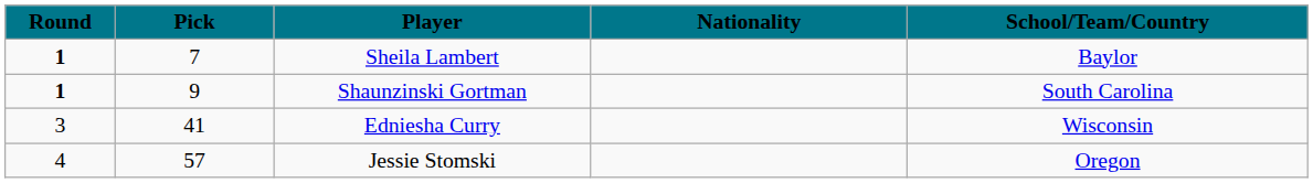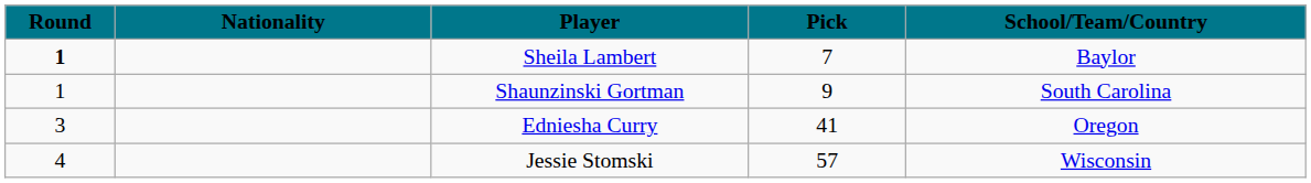columns swapped: Pick <-> Nationality
Shaunzinski Gortman | Round: bold -> normal
Edniesha Curry | School/Team/Country: Wisconsin -> Oregon
Jessie Stomski | School/Team/Country: Oregon -> Wisconsin
